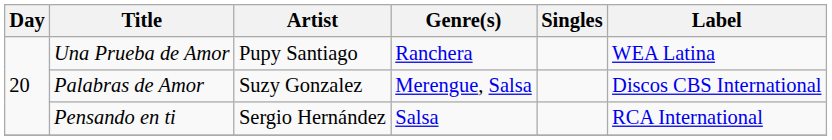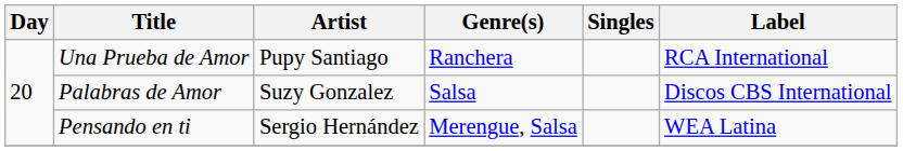Una Prueba de Amor | Label: WEA Latina -> RCA International
Palabras de Amor | Genre(s): Merengue, Salsa -> Salsa
Pensando en ti | Genre(s): Salsa -> Merengue, Salsa
Pensando en ti | Label: RCA International -> WEA Latina
